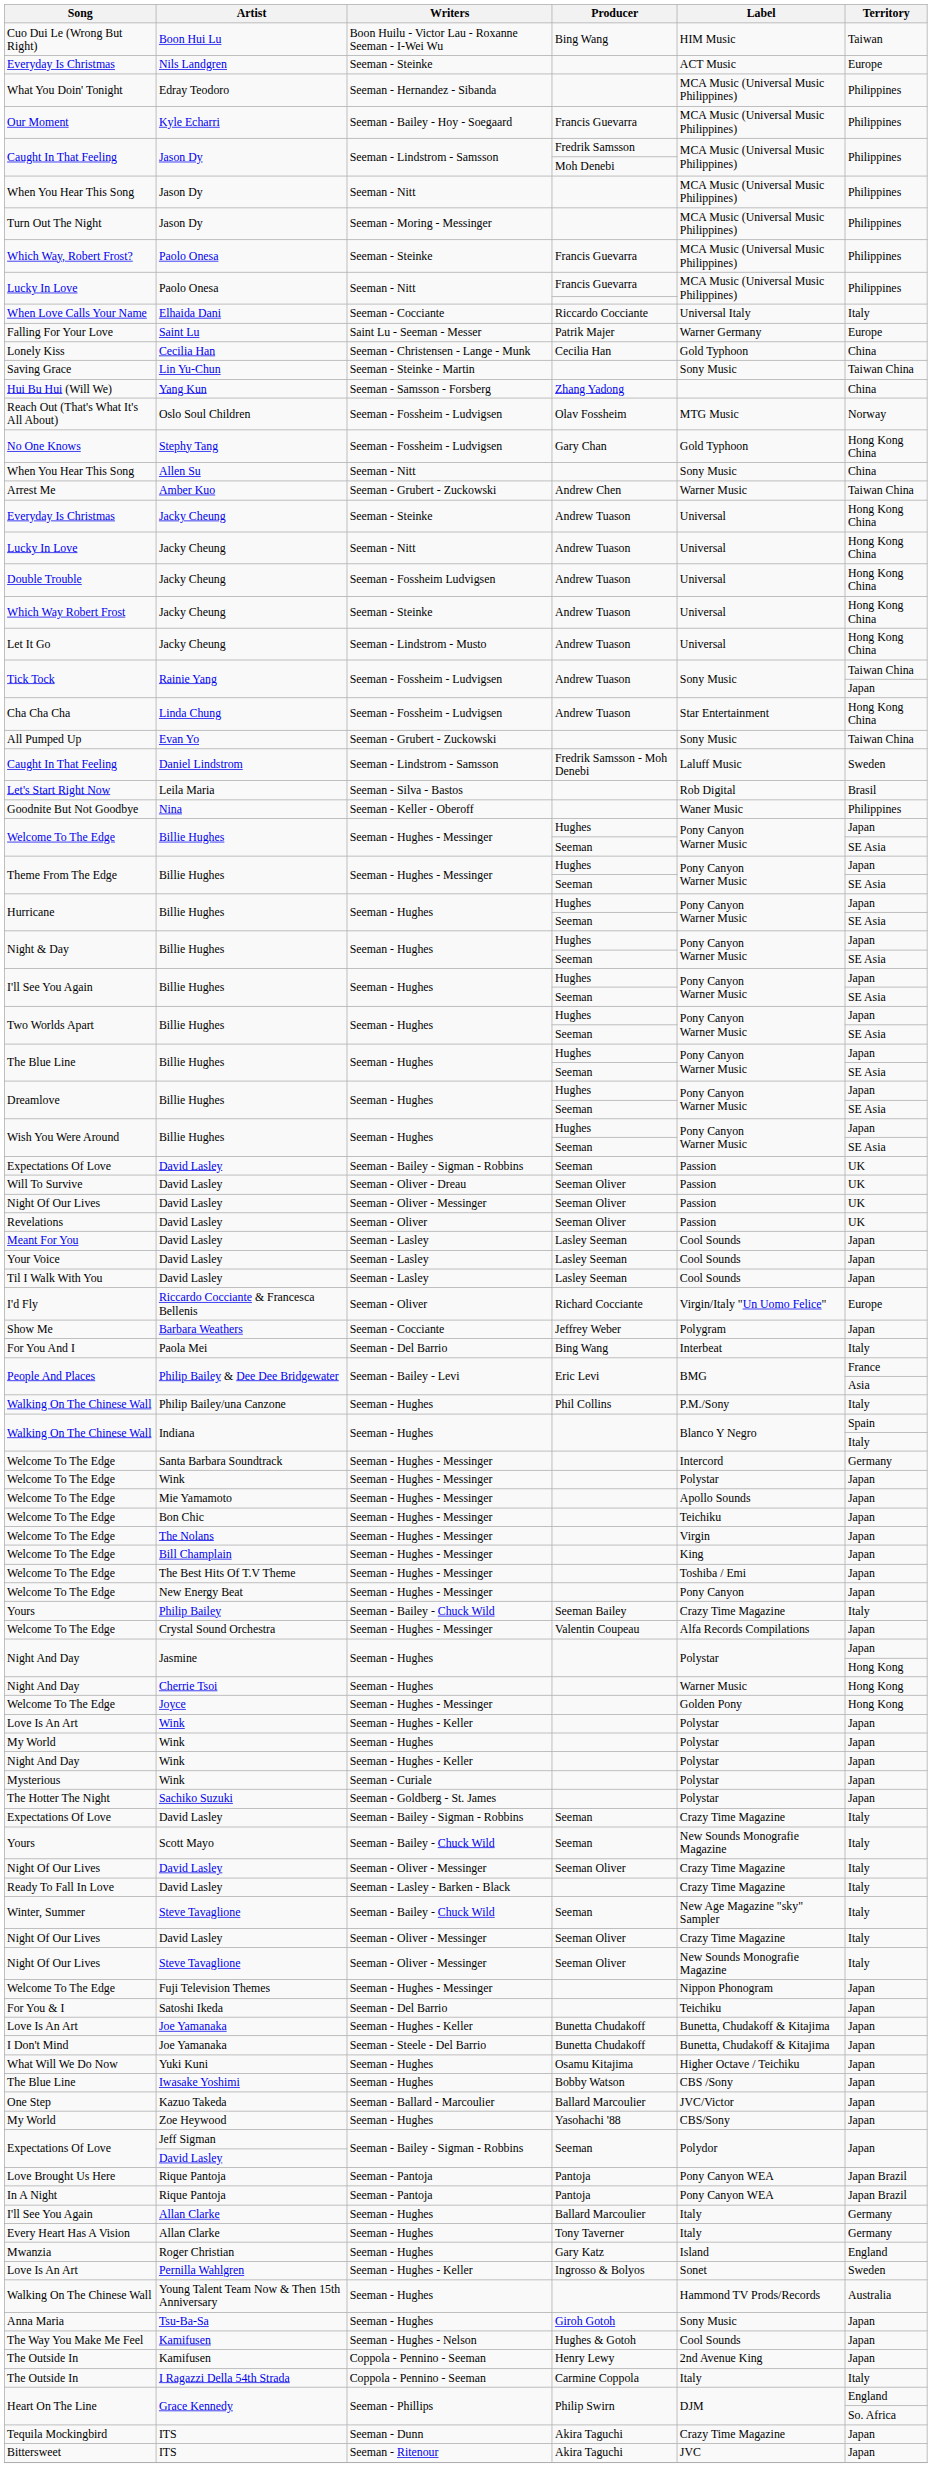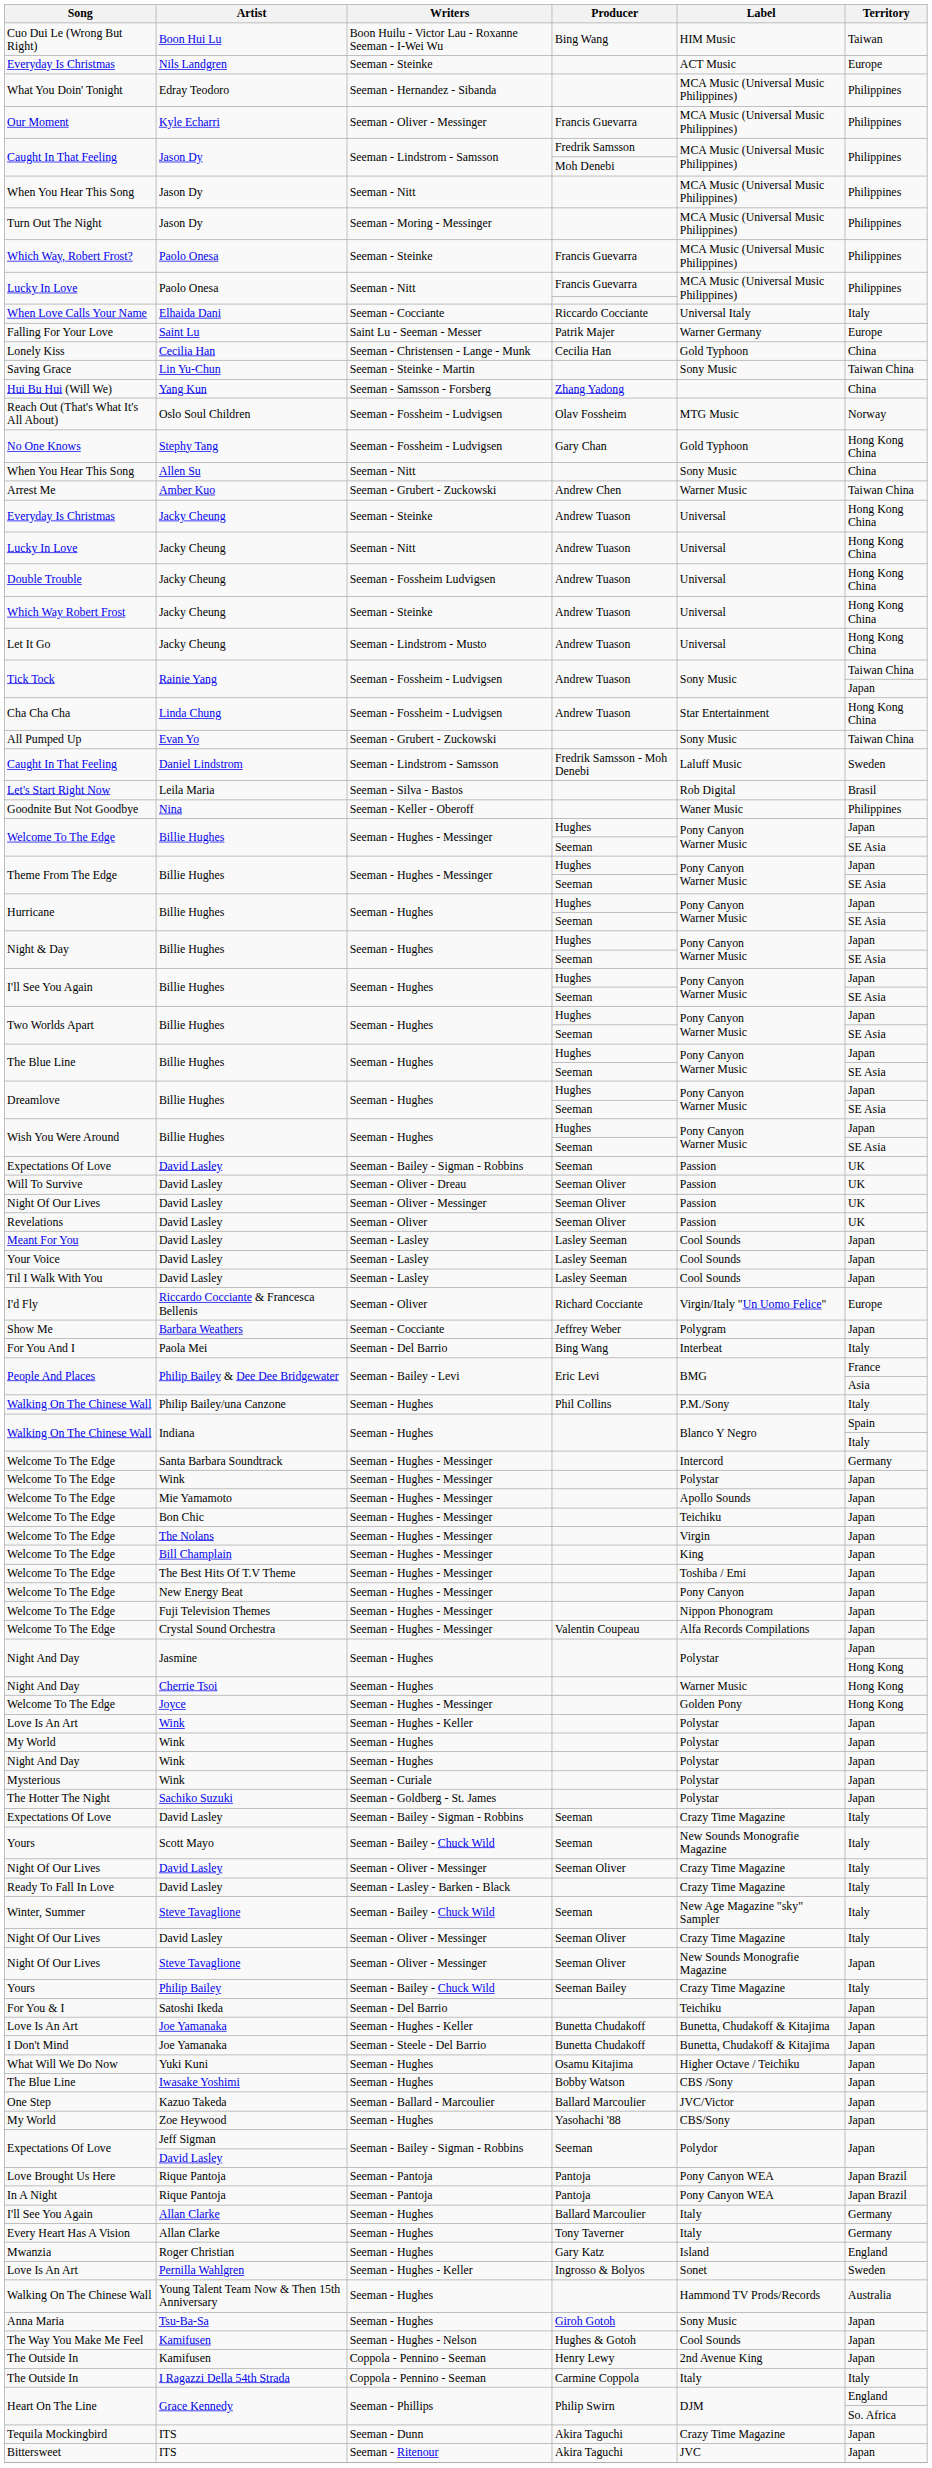Our Moment | Writers: Seeman - Bailey - Hoy - Soegaard -> Seeman - Oliver - Messinger
rows swapped: Welcome To The Edge / Fuji Television Themes <-> Yours / Philip Bailey
Night And Day / Wink | Writers: Seeman - Hughes - Keller -> Seeman - Hughes
Night Of Our Lives / Steve Tavaglione | Territory: Italy -> Japan
